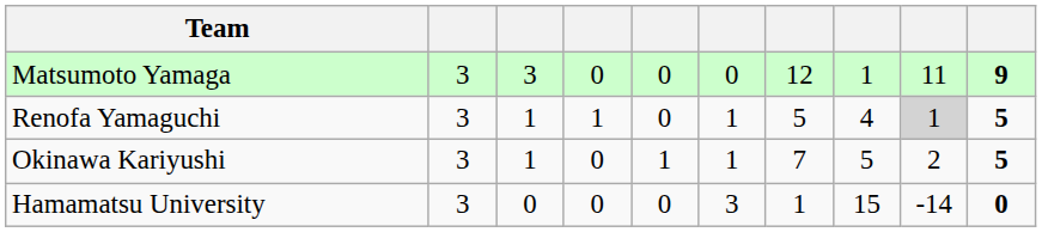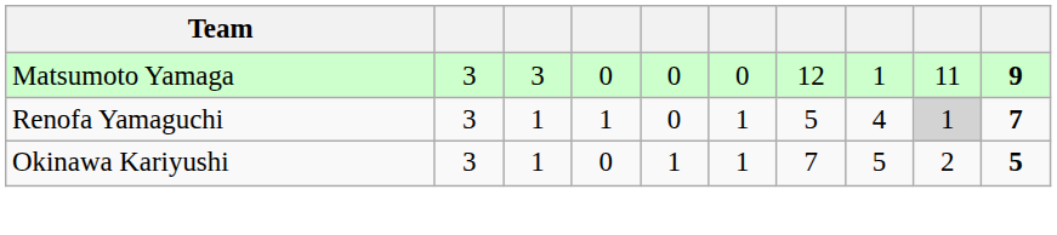Renofa Yamaguchi | column 10: 5 -> 7
- row: Hamamatsu University | 3 | 0 | 0 | 0 | 3 | 1 | 15 | -14 | 0
